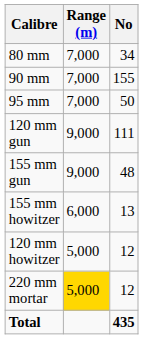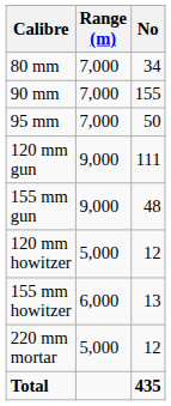rows swapped: 120 mm howitzer <-> 155 mm howitzer
220 mm mortar | Range (m): gold background -> no background
